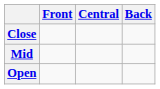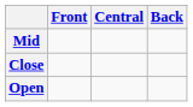rows swapped: Close <-> Mid
